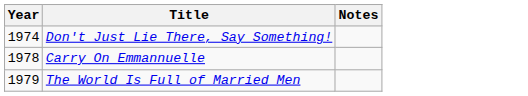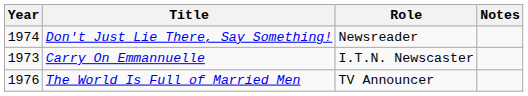+ column: Role | Newsreader | I.T.N. Newscaster | TV Announcer
Carry On Emmannuelle | Year: 1978 -> 1973
The World Is Full of Married Men | Year: 1979 -> 1976
